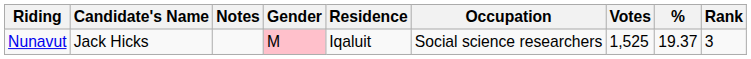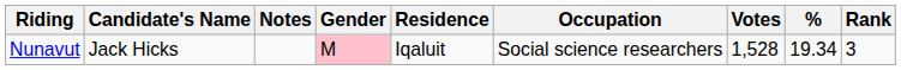Nunavut | Votes: 1,525 -> 1,528
Nunavut | %: 19.37 -> 19.34
